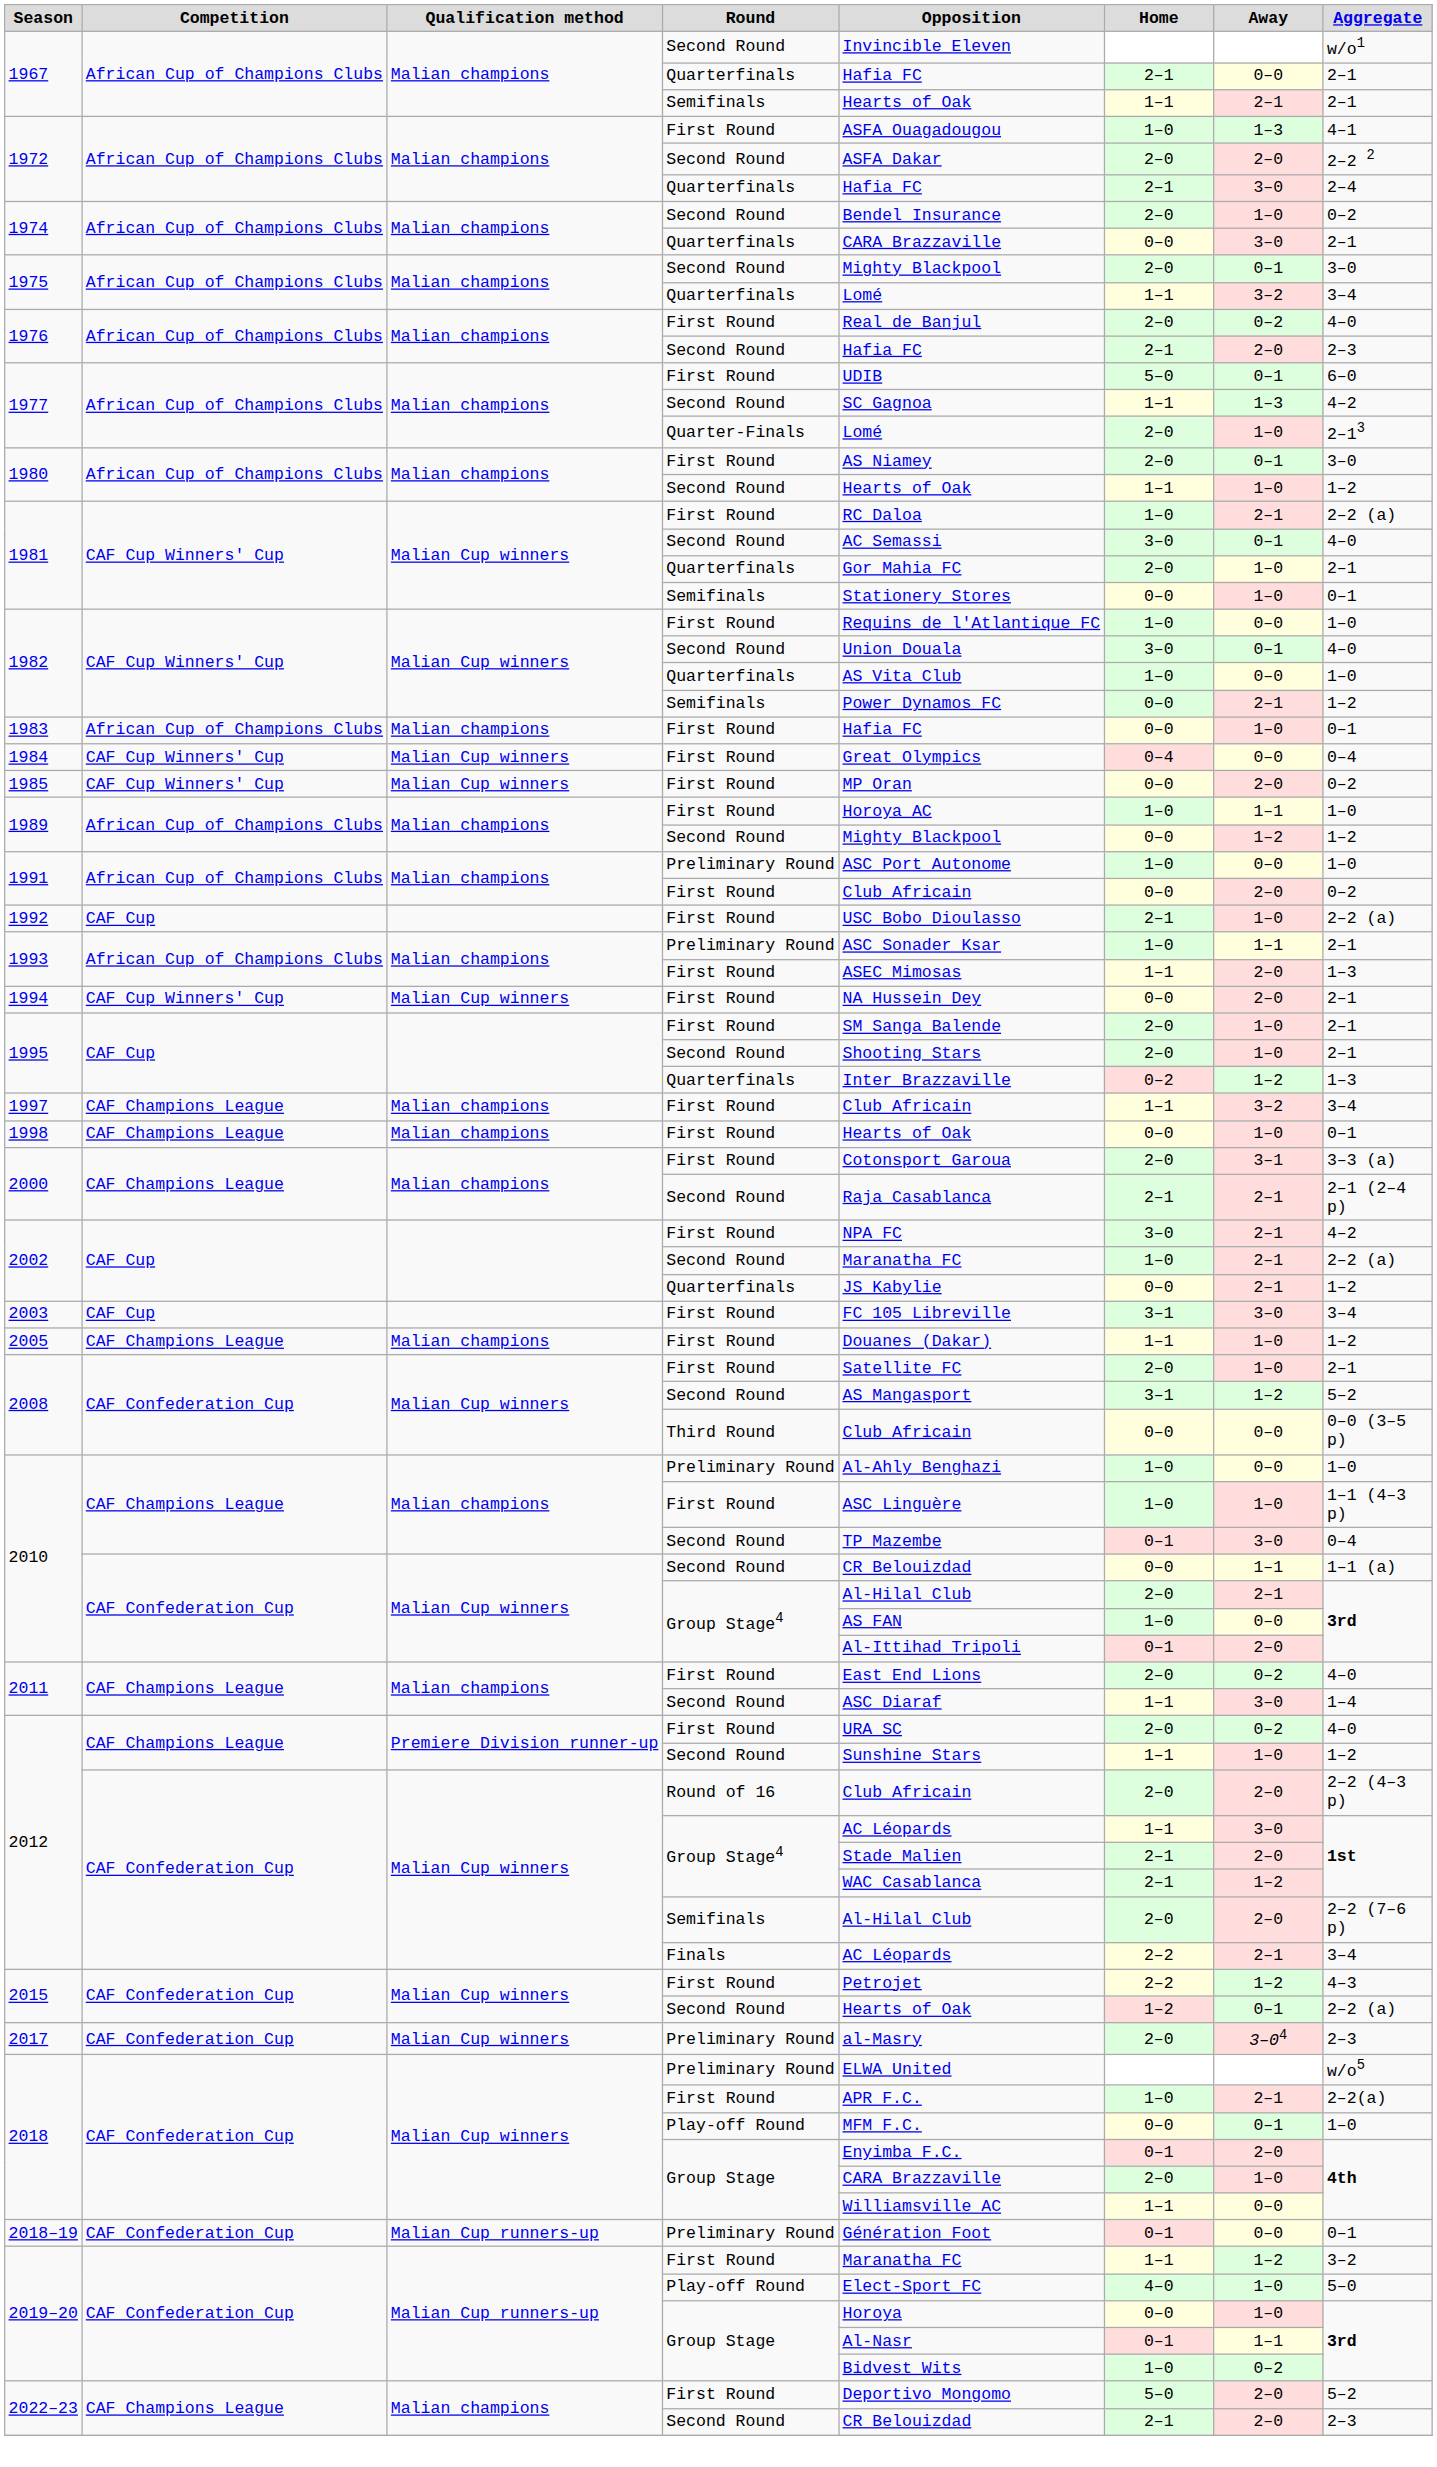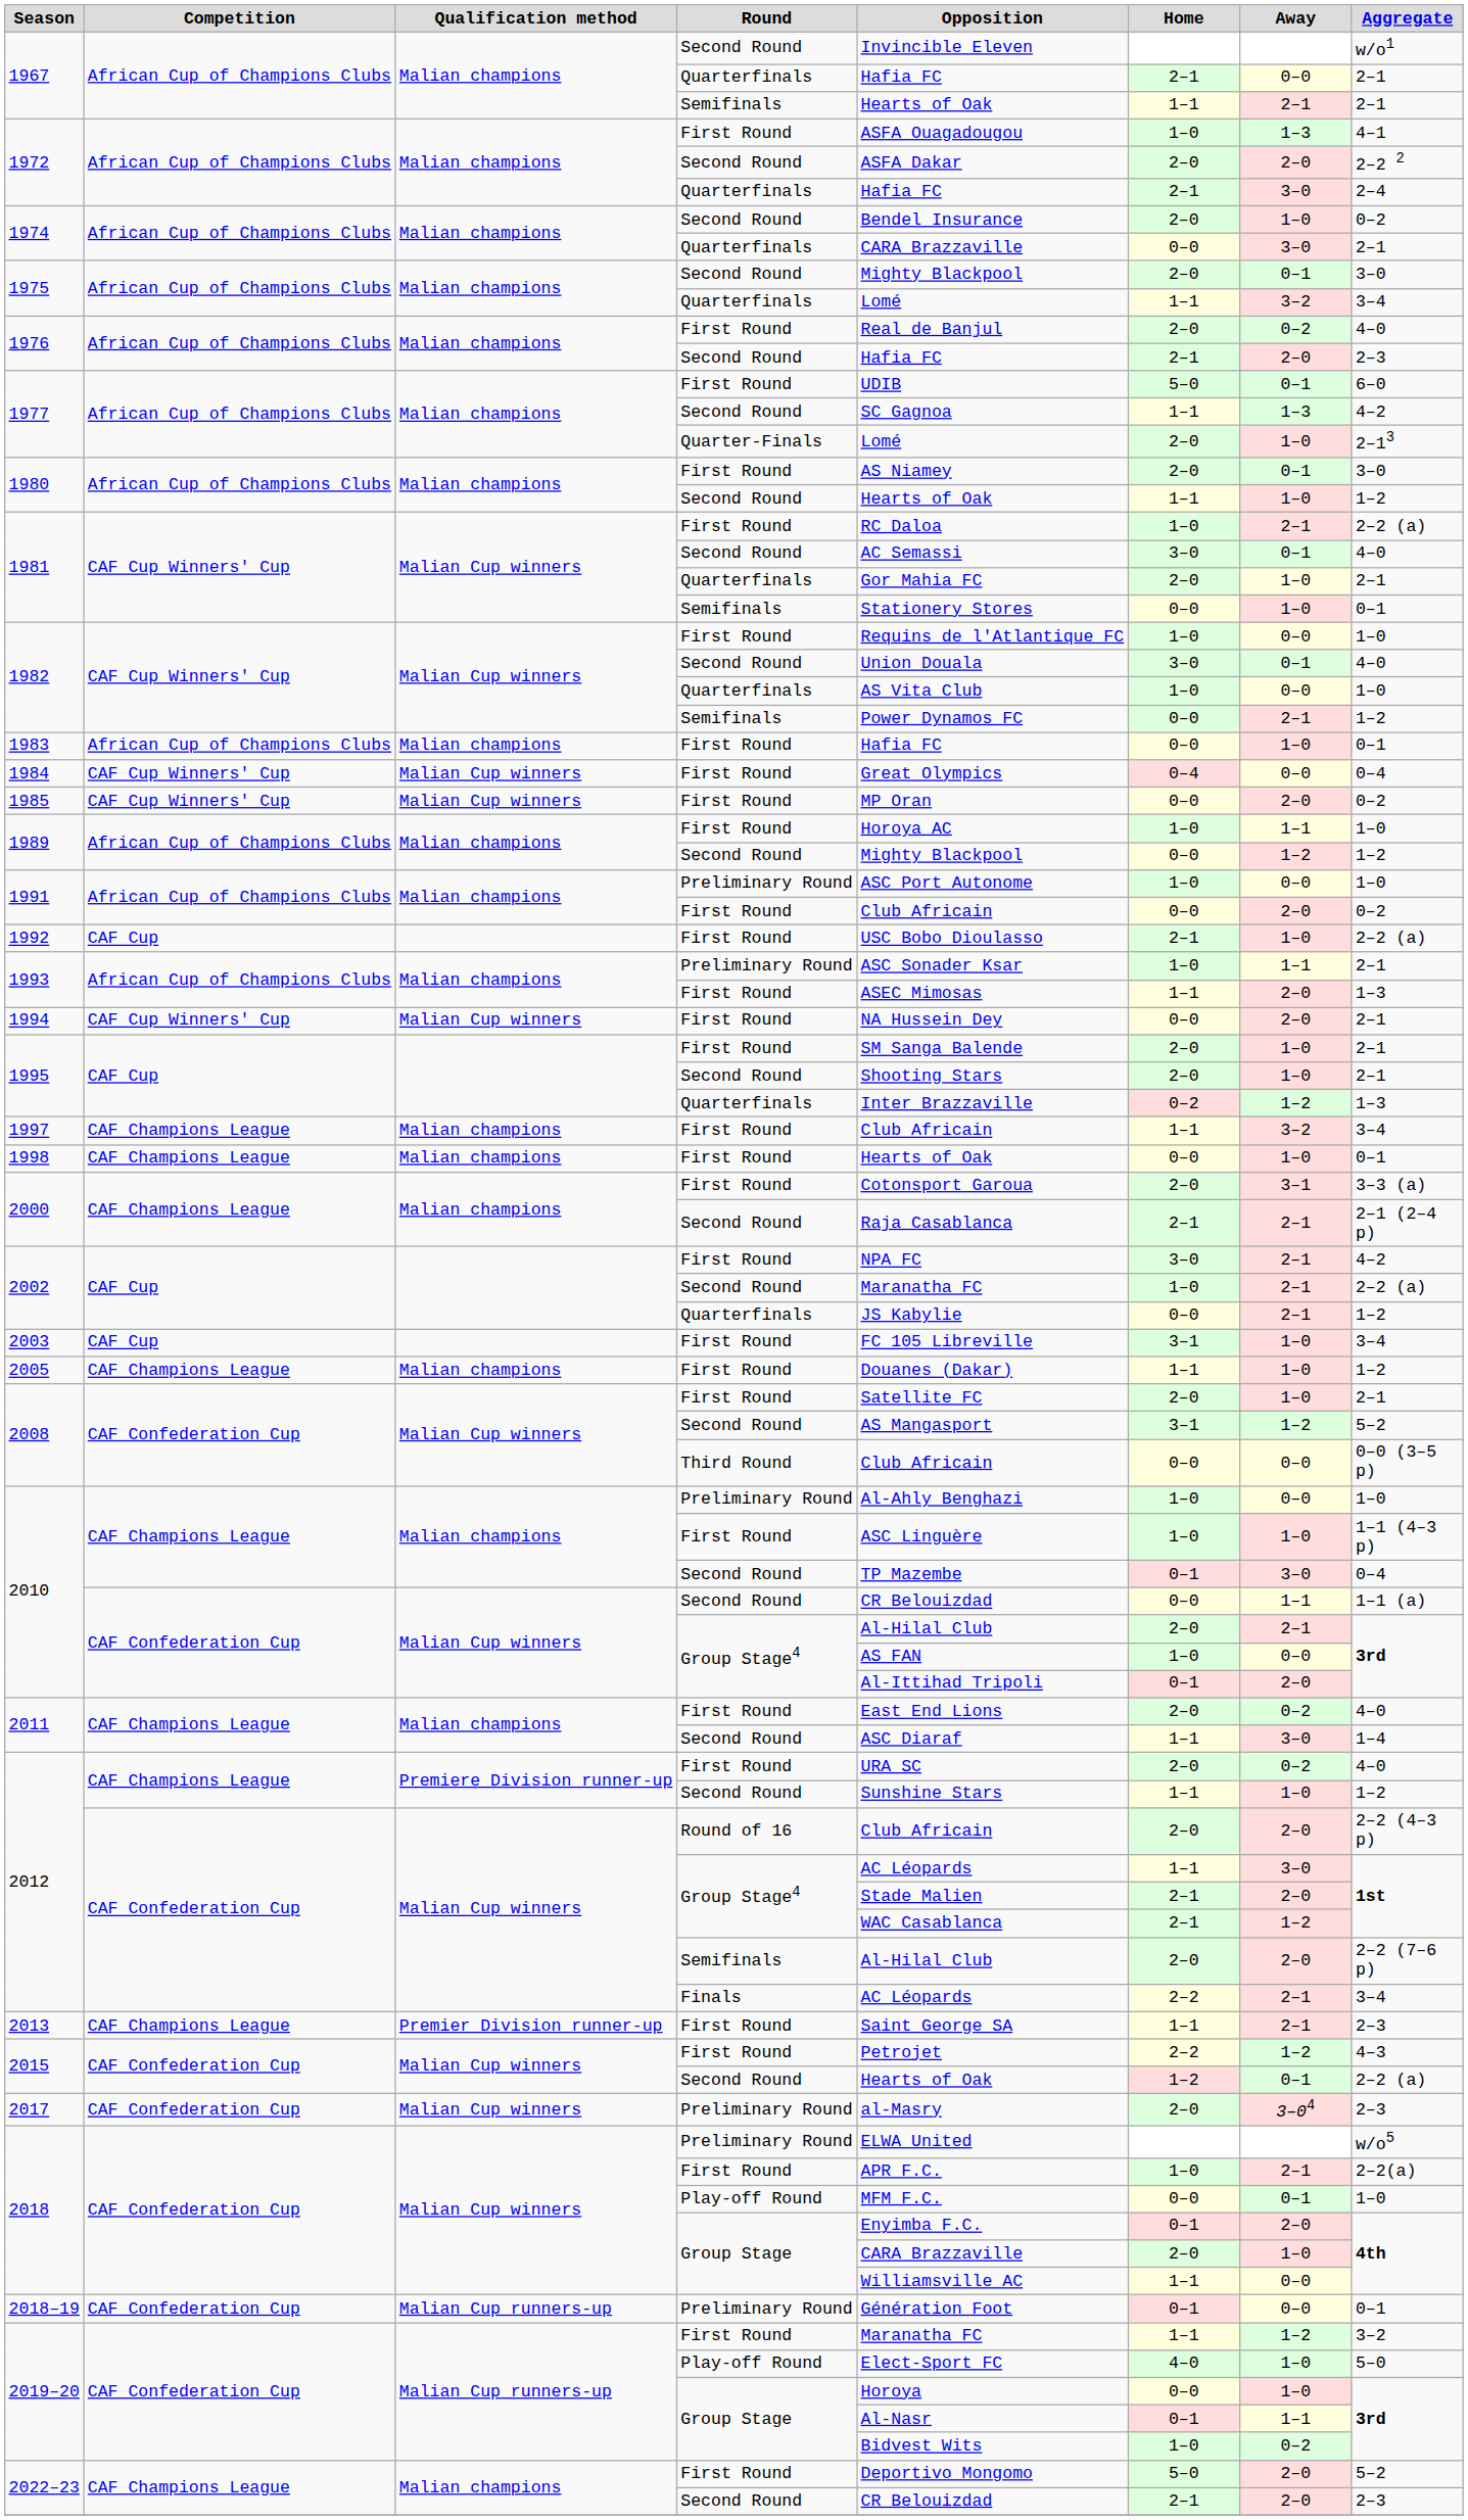2003 | Away: 3–0 -> 1–0
+ row: 2013 | CAF Champions League | Premier Division runner-up | First Round | Saint George SA | 1–1 | 2–1 | 2–3
